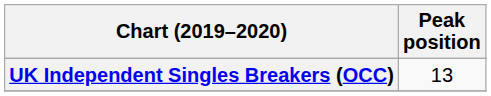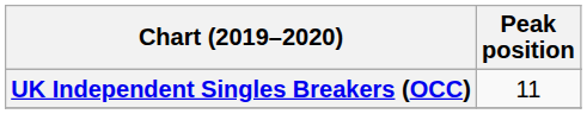UK Independent Singles Breakers (OCC) | Peak position: 13 -> 11
